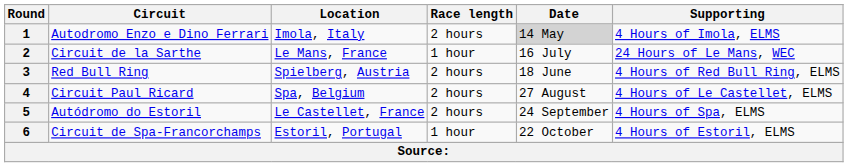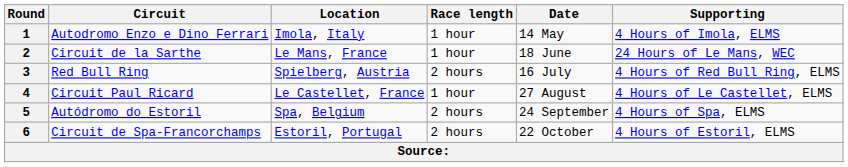1 | Race length: 2 hours -> 1 hour
1 | Date: lightgrey background -> no background
2 | Date: 16 July -> 18 June
3 | Date: 18 June -> 16 July
4 | Location: Spa, Belgium -> Le Castellet, France
4 | Race length: 2 hours -> 1 hour
5 | Location: Le Castellet, France -> Spa, Belgium
6 | Race length: 1 hour -> 2 hours
